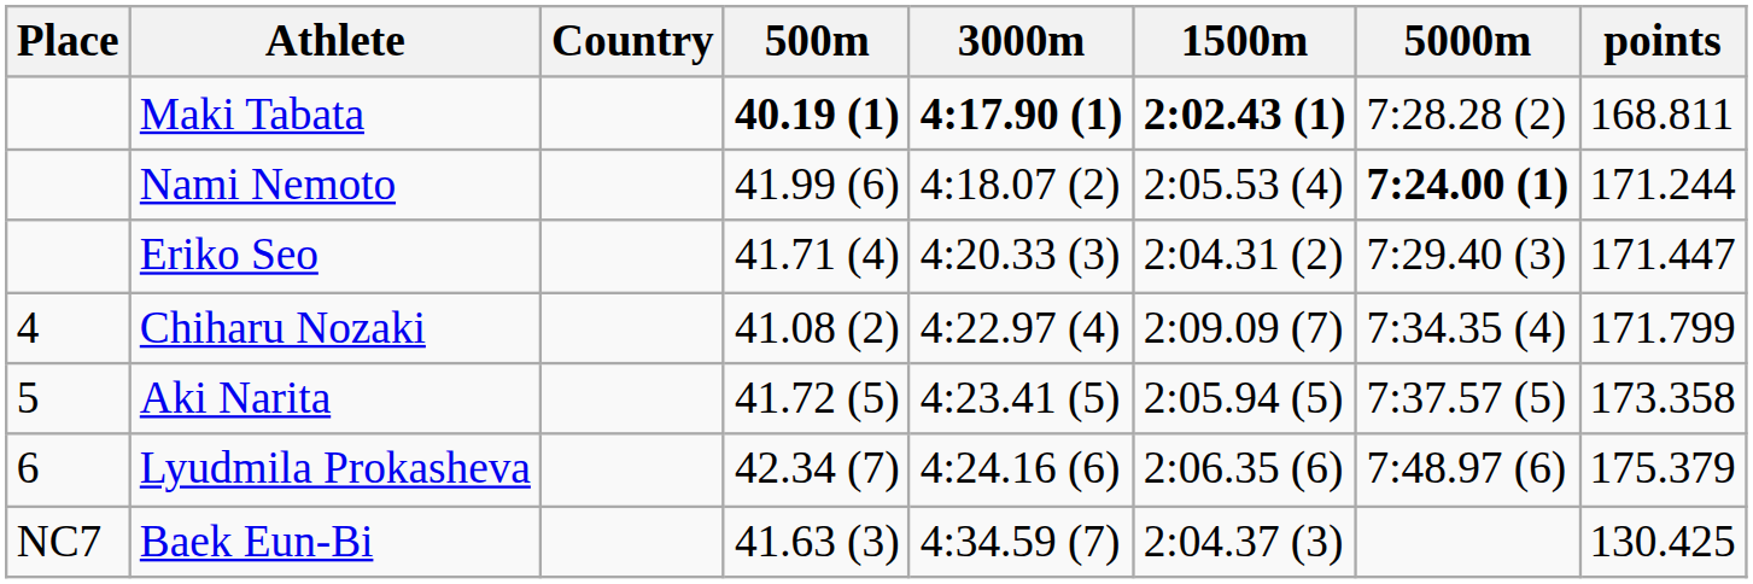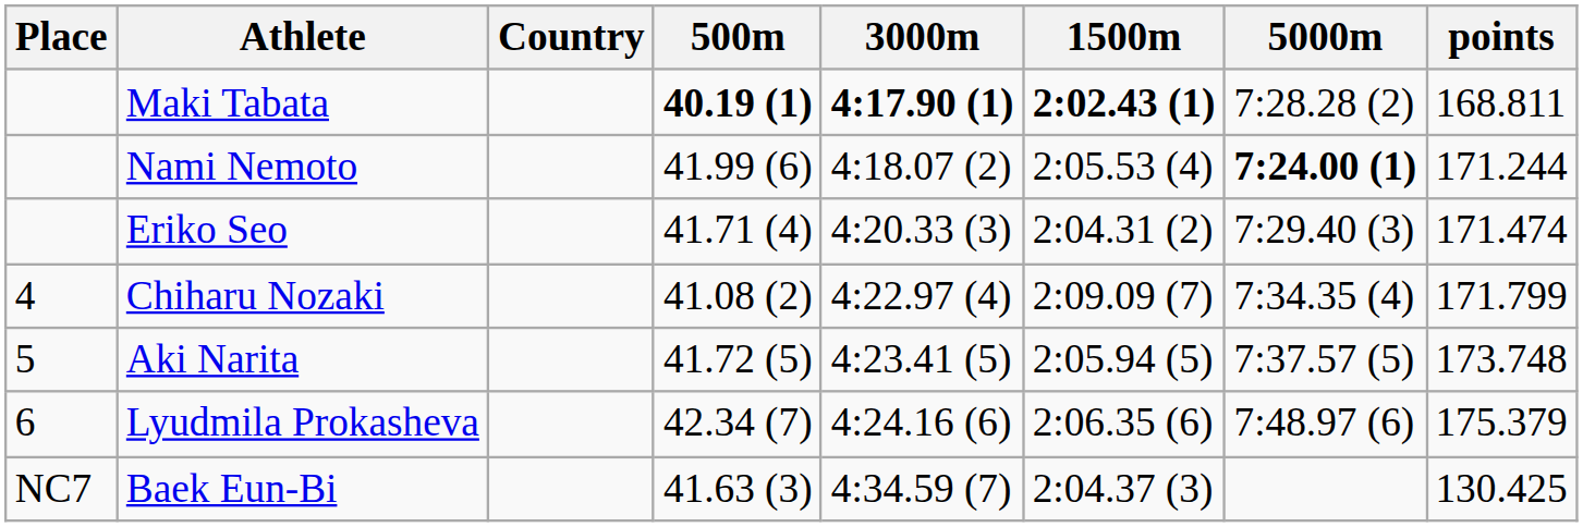Eriko Seo | points: 171.447 -> 171.474
Aki Narita | points: 173.358 -> 173.748
